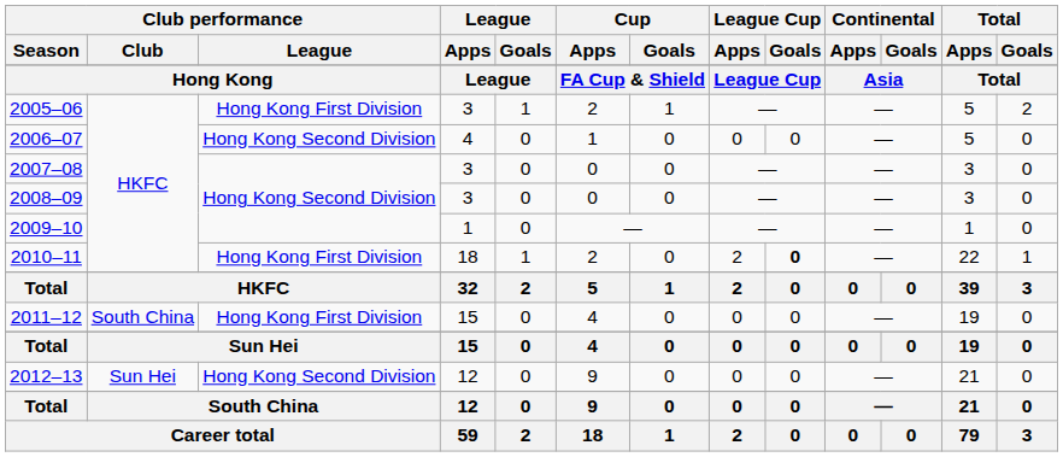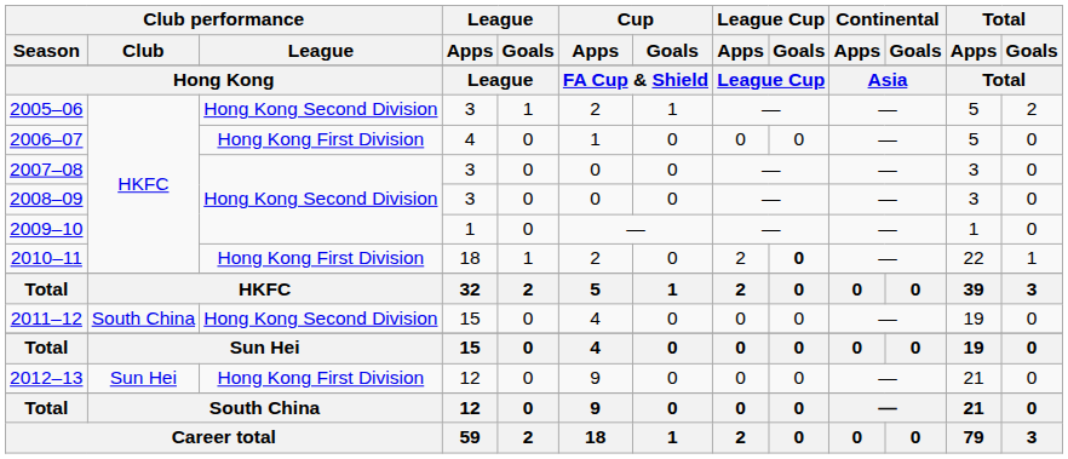2005–06 | Club performance / League: Hong Kong First Division -> Hong Kong Second Division
2006–07 | Club performance / League: Hong Kong Second Division -> Hong Kong First Division
2011–12 | Club performance / League: Hong Kong First Division -> Hong Kong Second Division
2012–13 | Club performance / League: Hong Kong Second Division -> Hong Kong First Division
